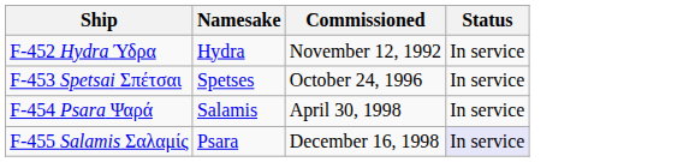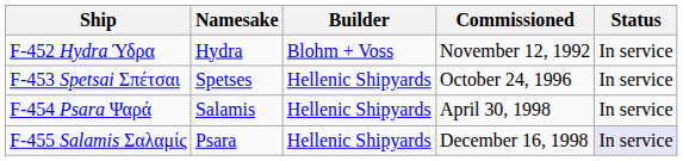+ column: Builder | Blohm + Voss | Hellenic Shipyards | Hellenic Shipyards | Hellenic Shipyards
